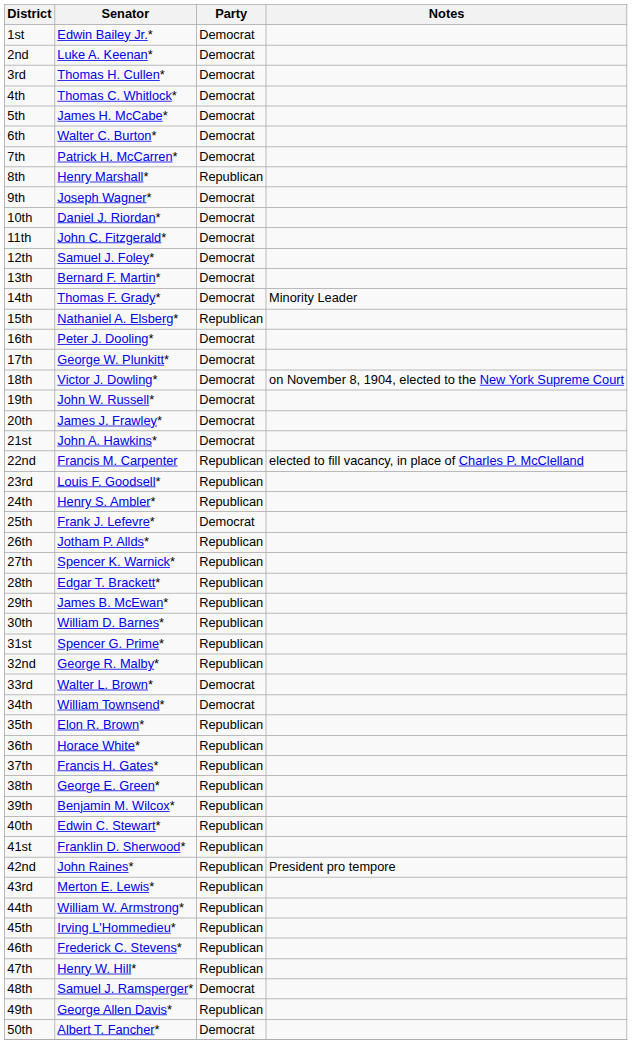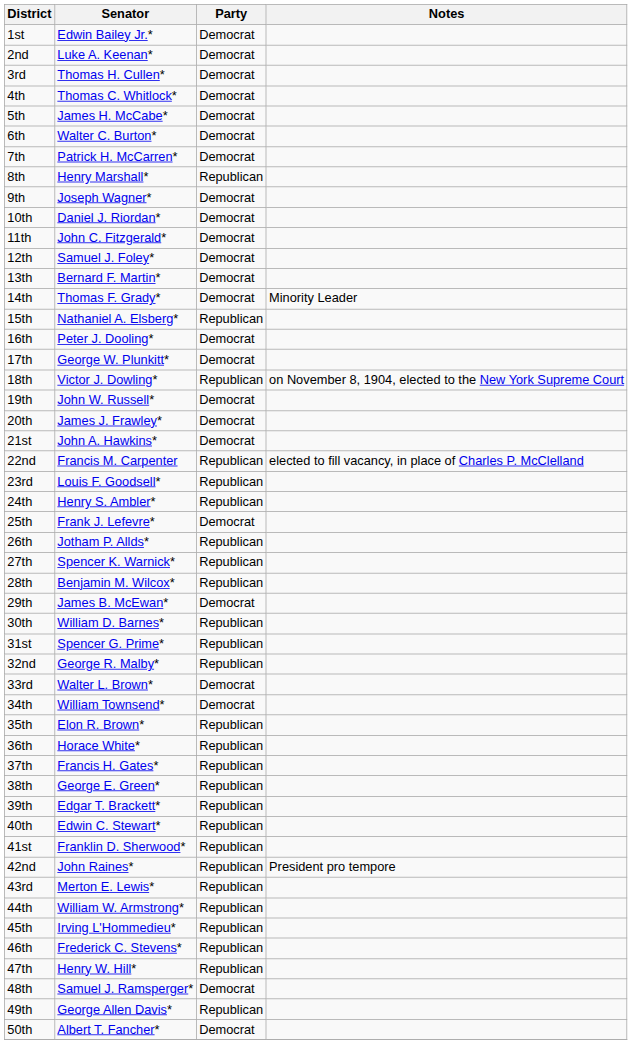18th | Party: Democrat -> Republican
28th | Senator: Edgar T. Brackett* -> Benjamin M. Wilcox*
29th | Party: Republican -> Democrat
39th | Senator: Benjamin M. Wilcox* -> Edgar T. Brackett*
